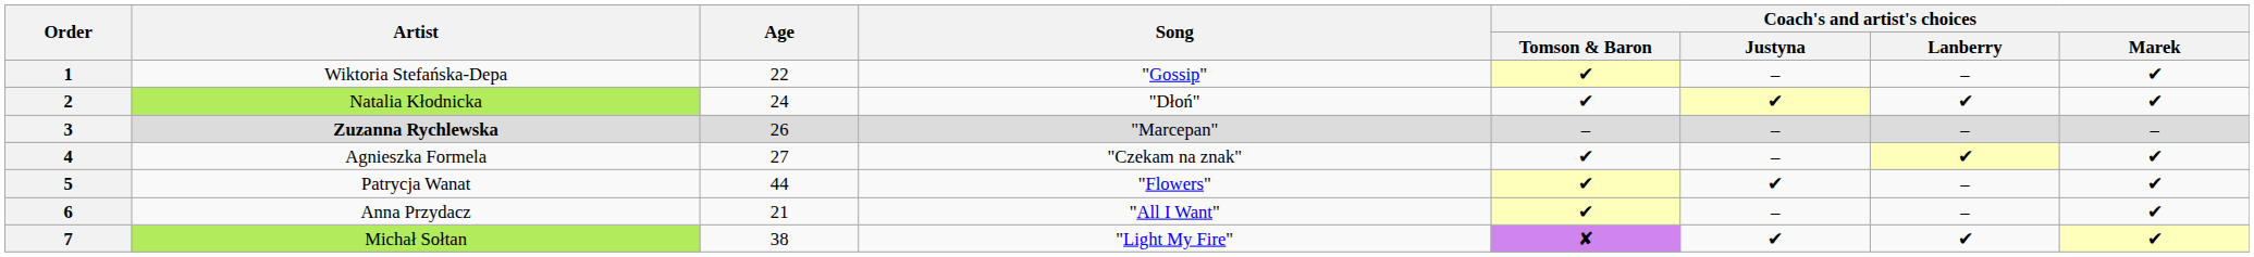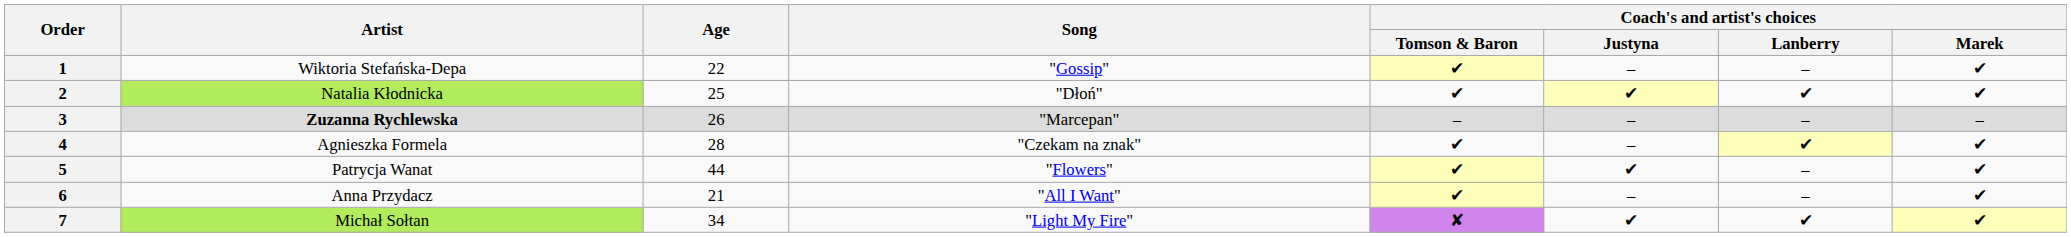2 | Age: 24 -> 25
4 | Age: 27 -> 28
7 | Age: 38 -> 34
